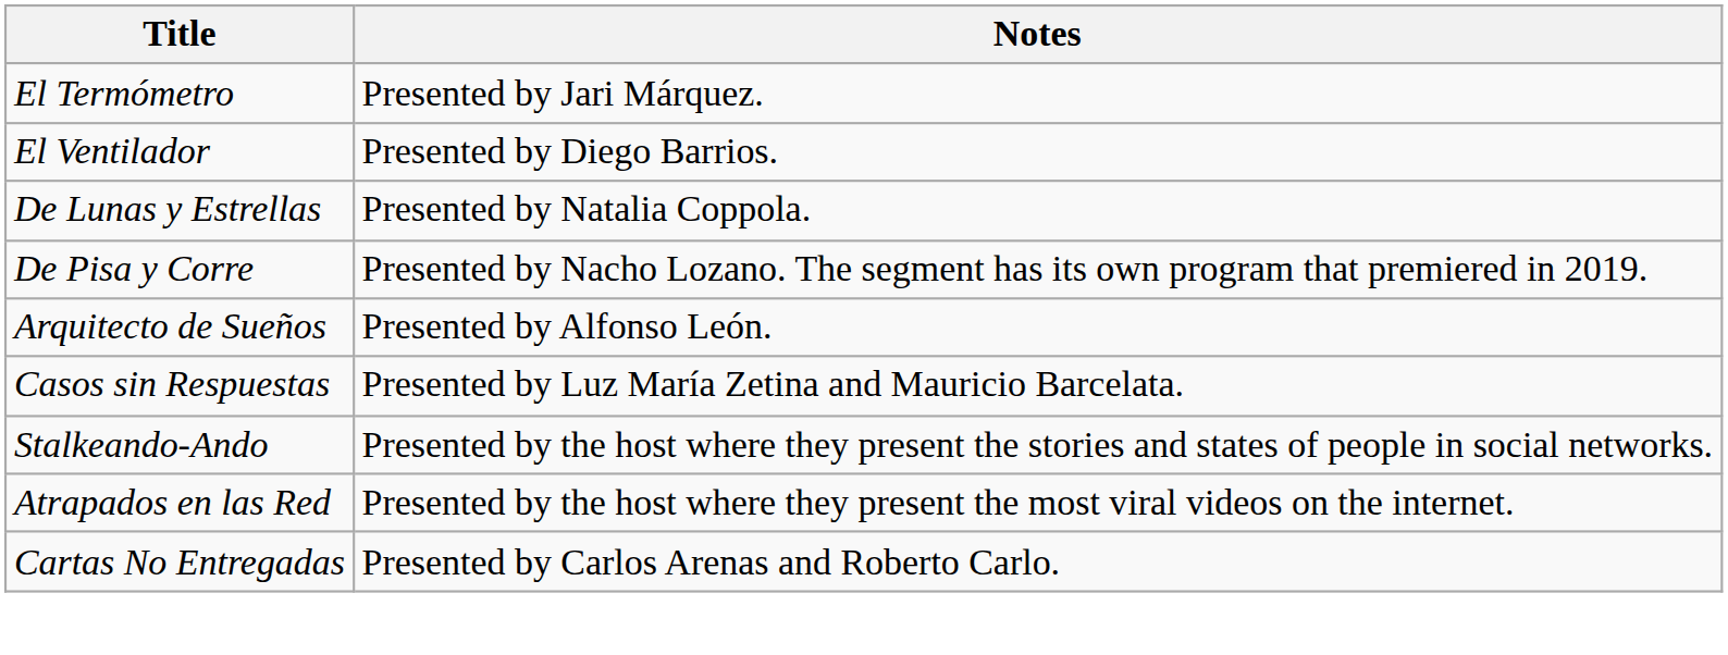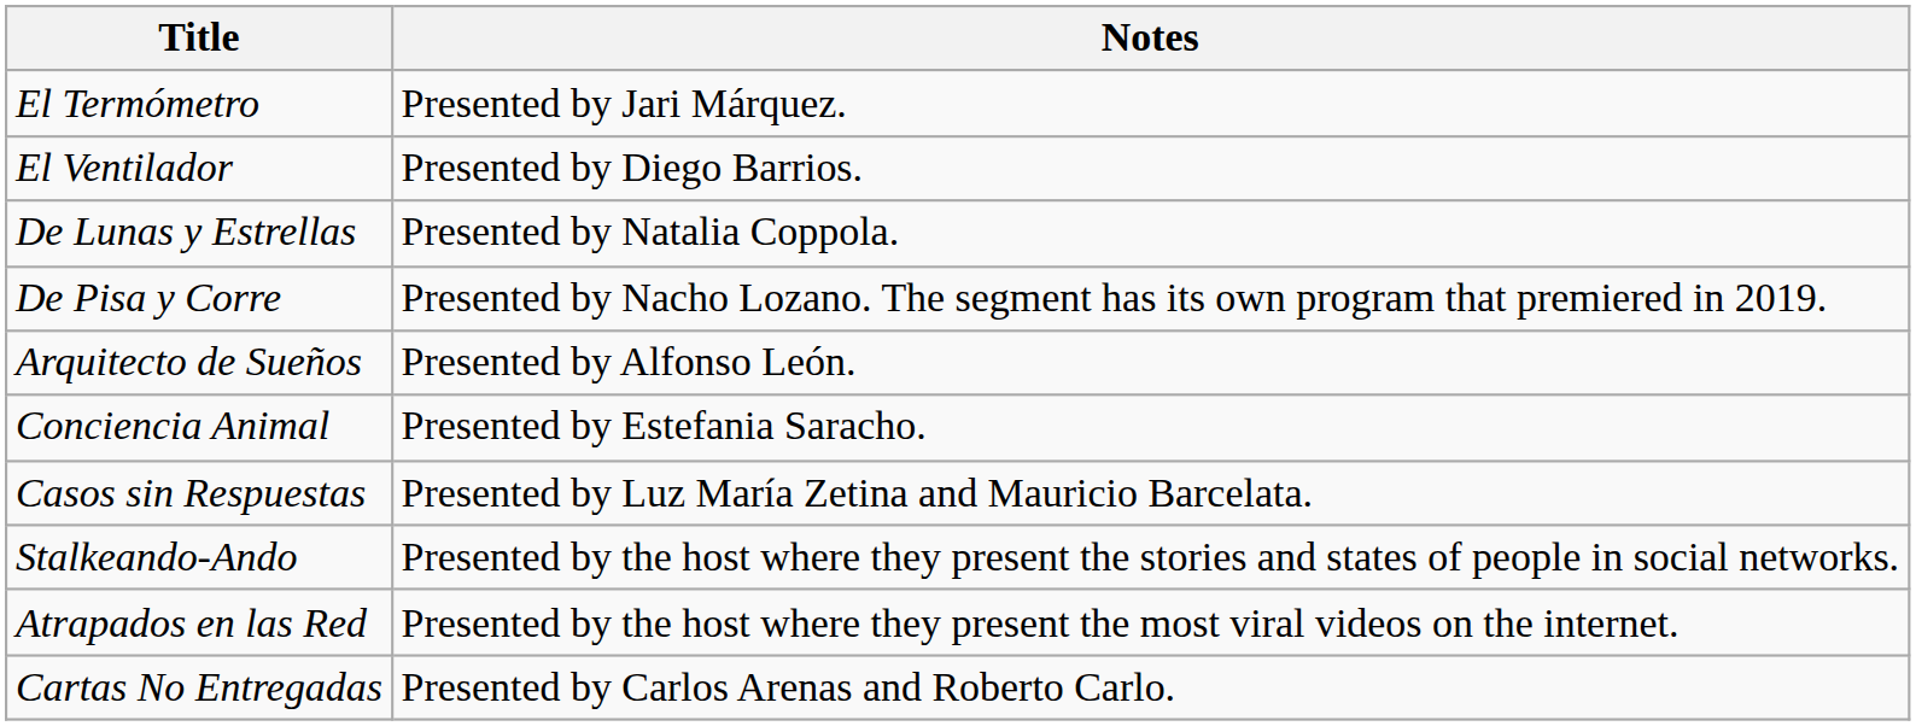+ row: Conciencia Animal | Presented by Estefania Saracho.
